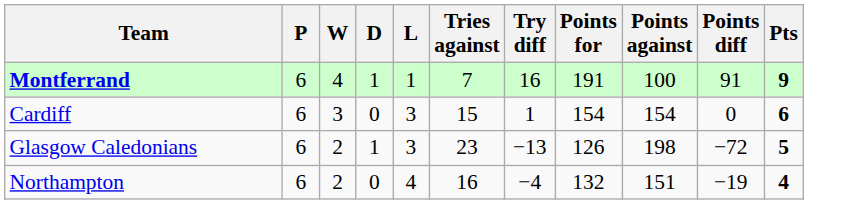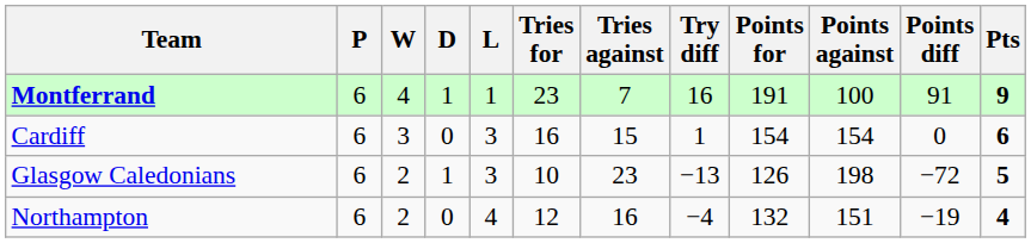+ column: Tries for | 23 | 16 | 10 | 12
